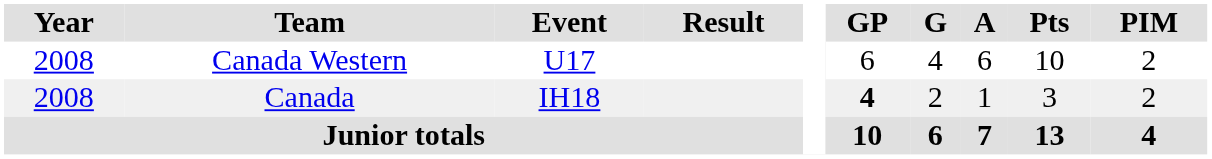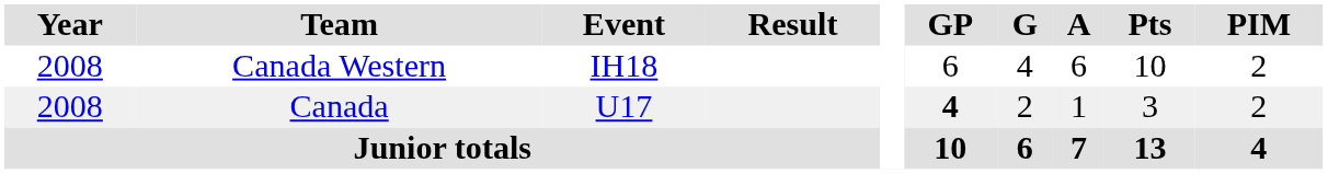Canada Western | Event: U17 -> IH18
Canada | Event: IH18 -> U17
